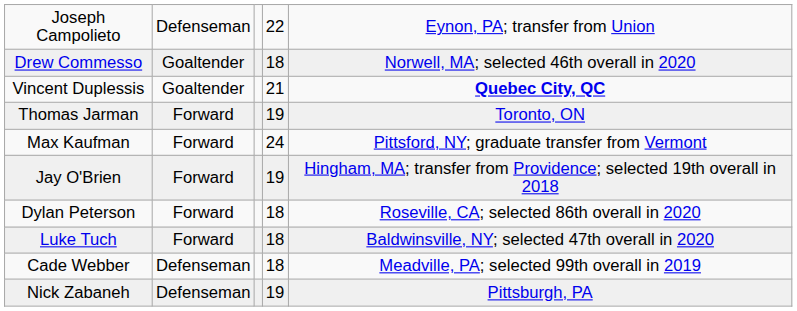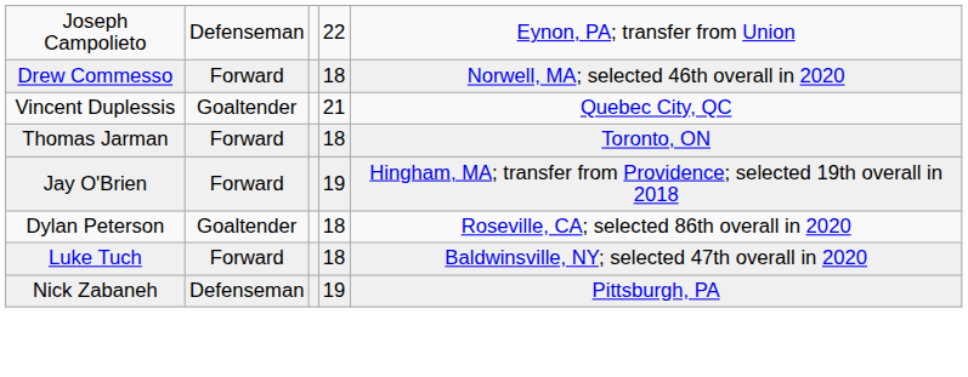Drew Commesso | column 2: Goaltender -> Forward
Vincent Duplessis | column 5: bold -> normal
Thomas Jarman | column 4: 19 -> 18
- row: Max Kaufman | Forward | 24 | Pittsford, NY; graduate transfer from Vermont
Dylan Peterson | column 2: Forward -> Goaltender
- row: Cade Webber | Defenseman | 18 | Meadville, PA; selected 99th overall in 2019
